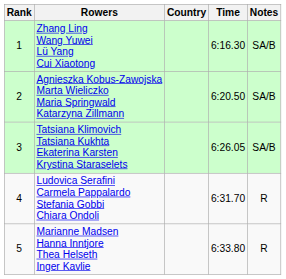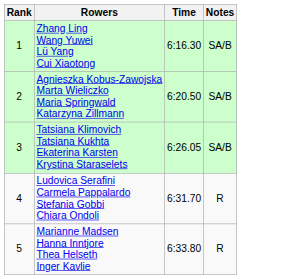- column: Country
